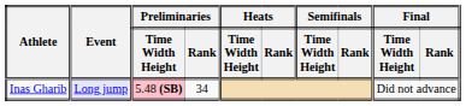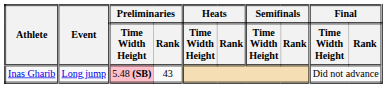Inas Gharib | Event: lavender background -> no background
Inas Gharib | Preliminaries / Rank: 34 -> 43
